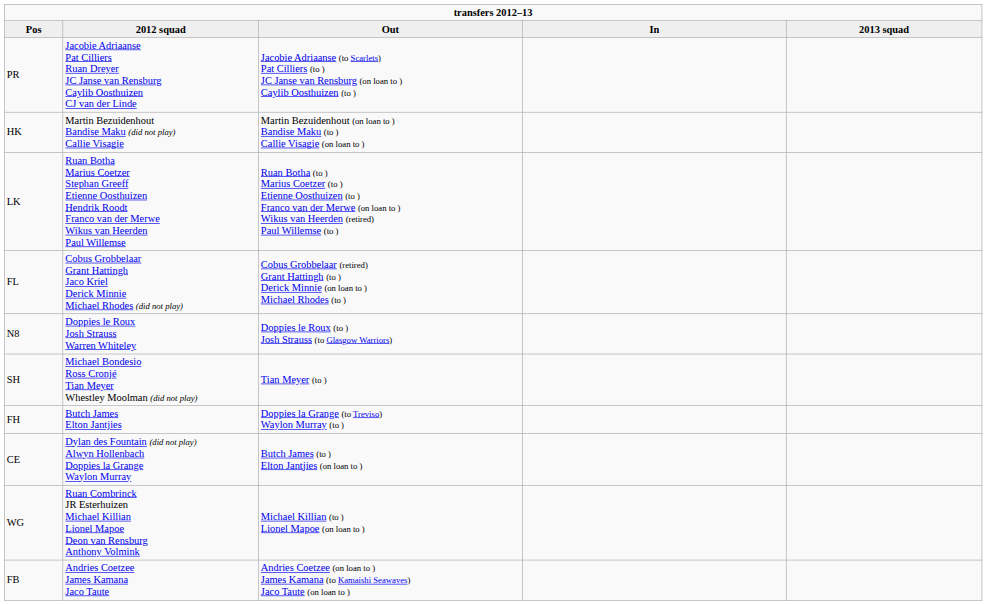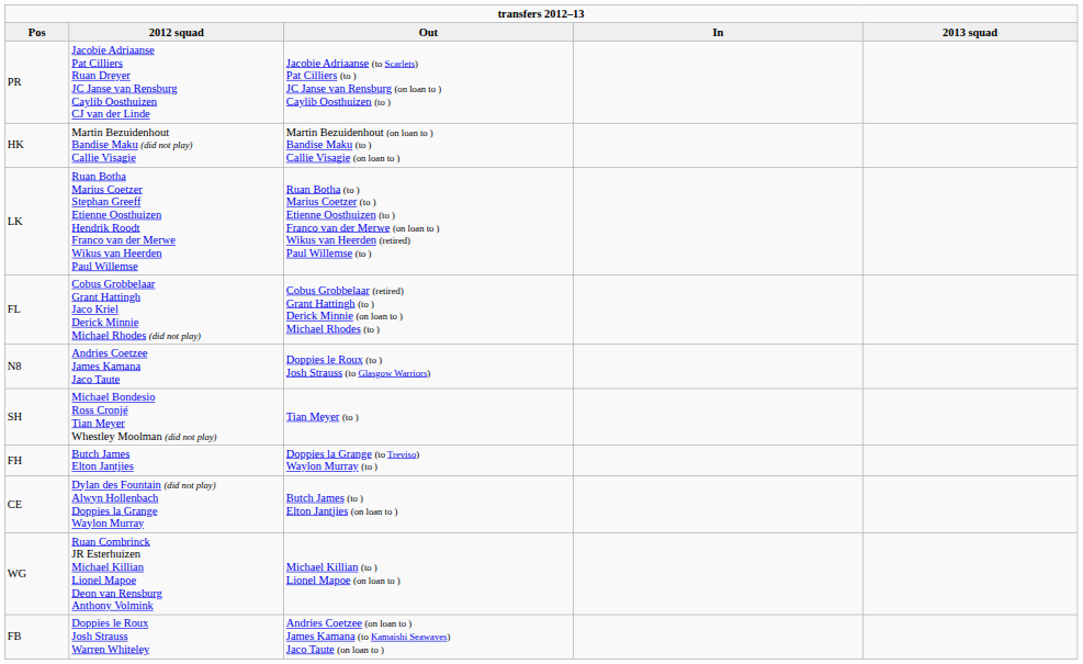N8 | 2012 squad: Doppies le Roux Josh Strauss Warren Whiteley -> Andries Coetzee James Kamana Jaco Taute
FB | 2012 squad: Andries Coetzee James Kamana Jaco Taute -> Doppies le Roux Josh Strauss Warren Whiteley
